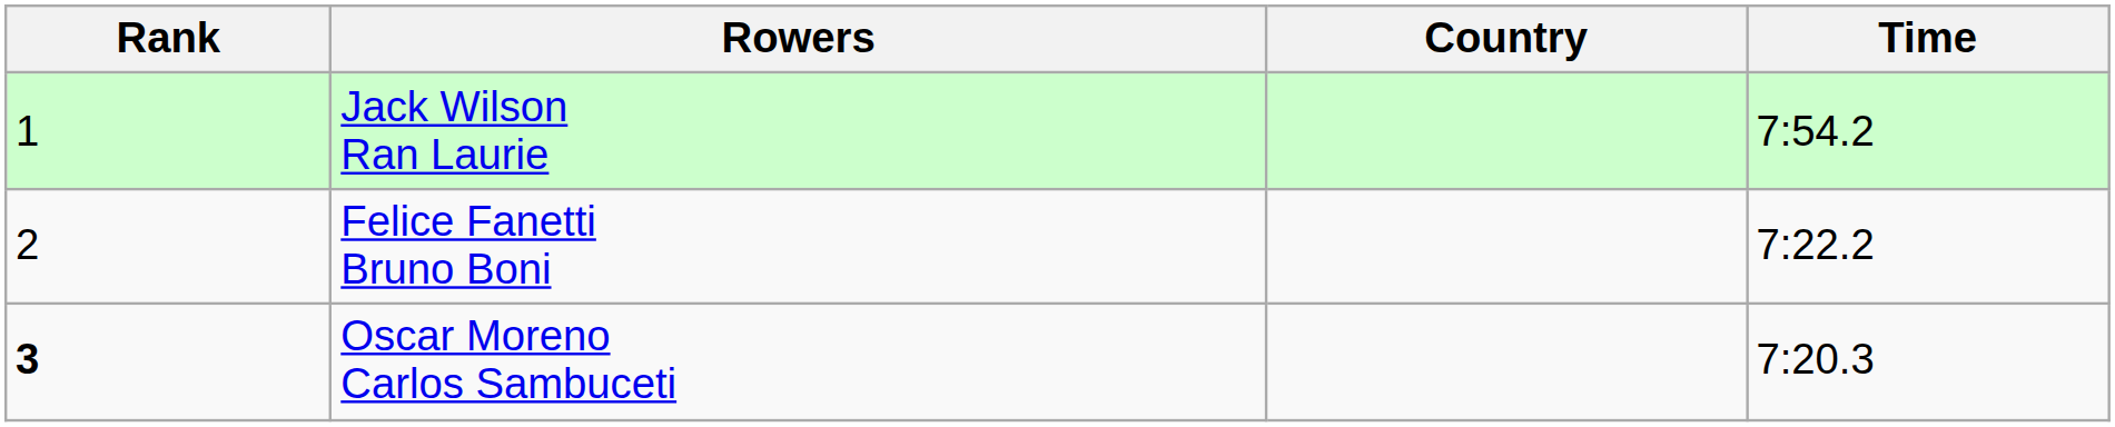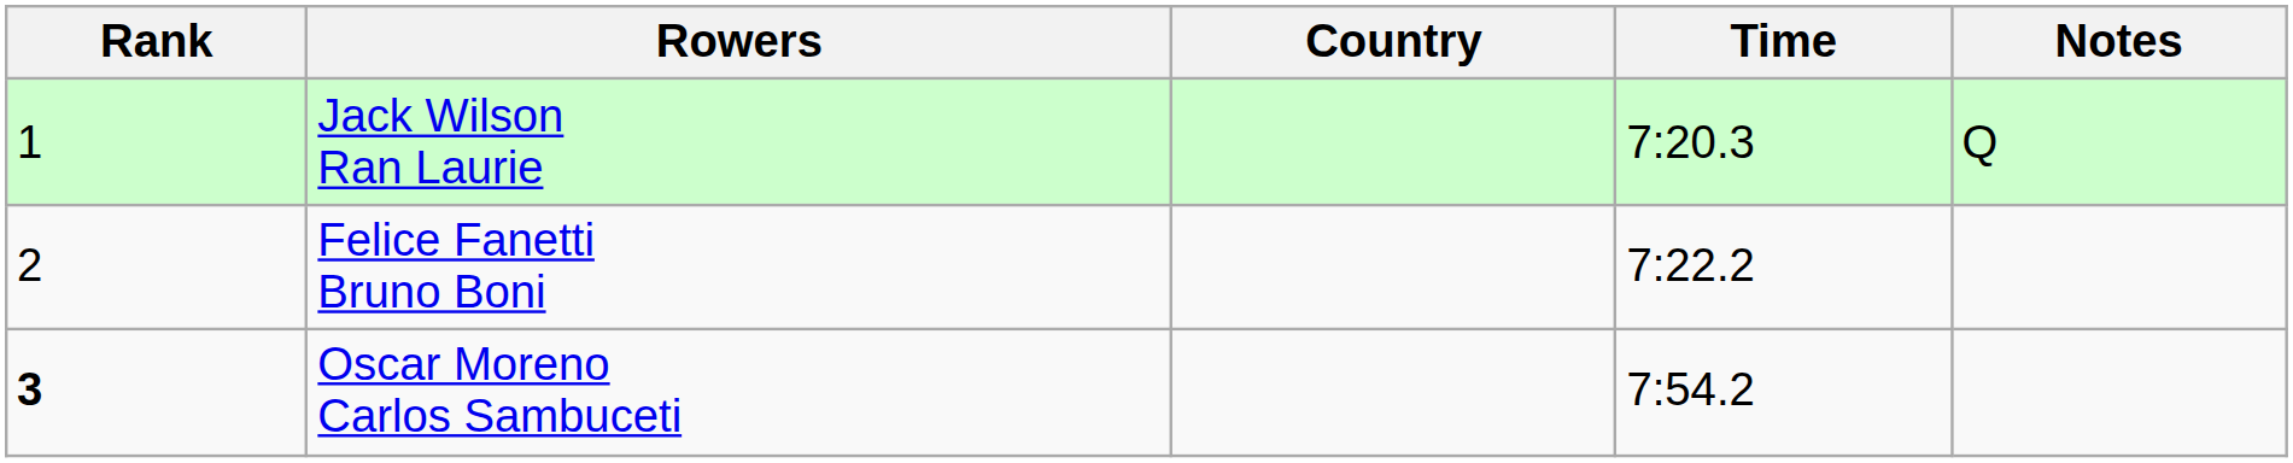+ column: Notes | Q
Jack Wilson Ran Laurie | Time: 7:54.2 -> 7:20.3
Oscar Moreno Carlos Sambuceti | Time: 7:20.3 -> 7:54.2
